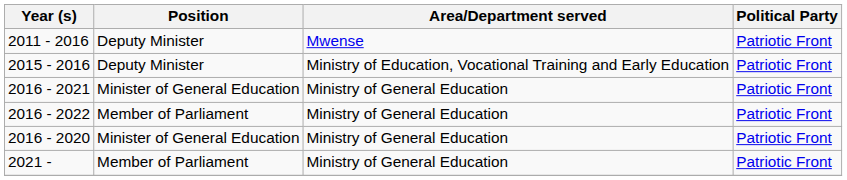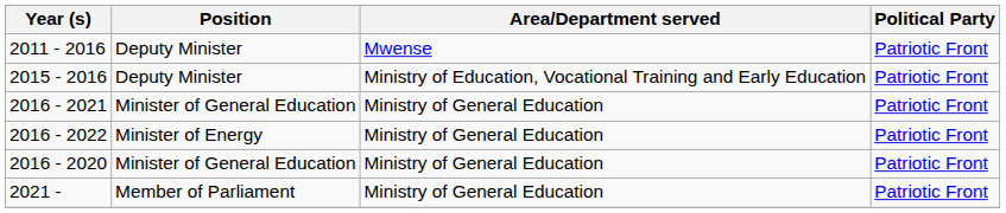2016 - 2022 | Position: Member of Parliament -> Minister of Energy
